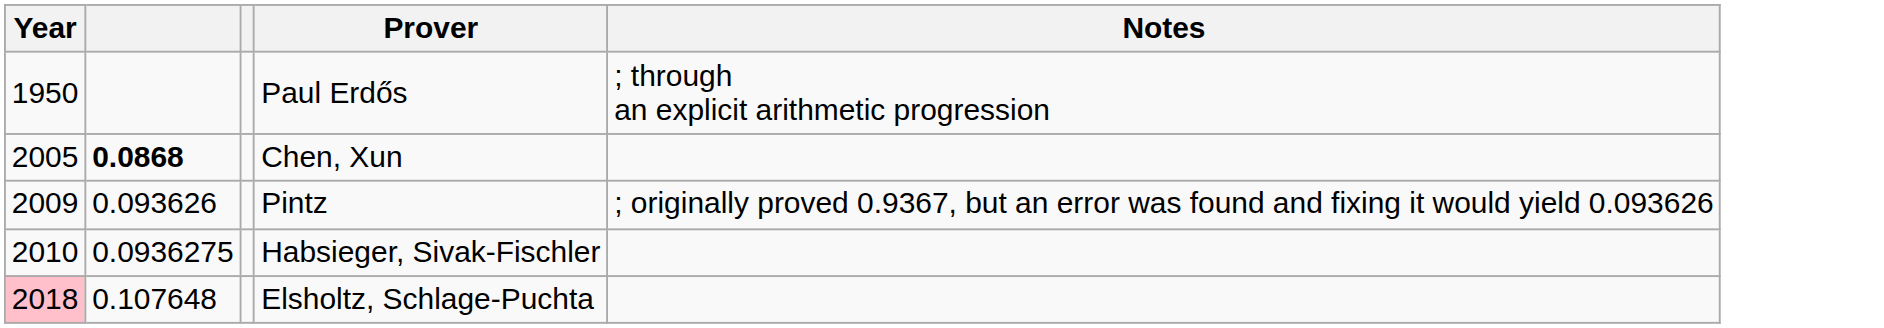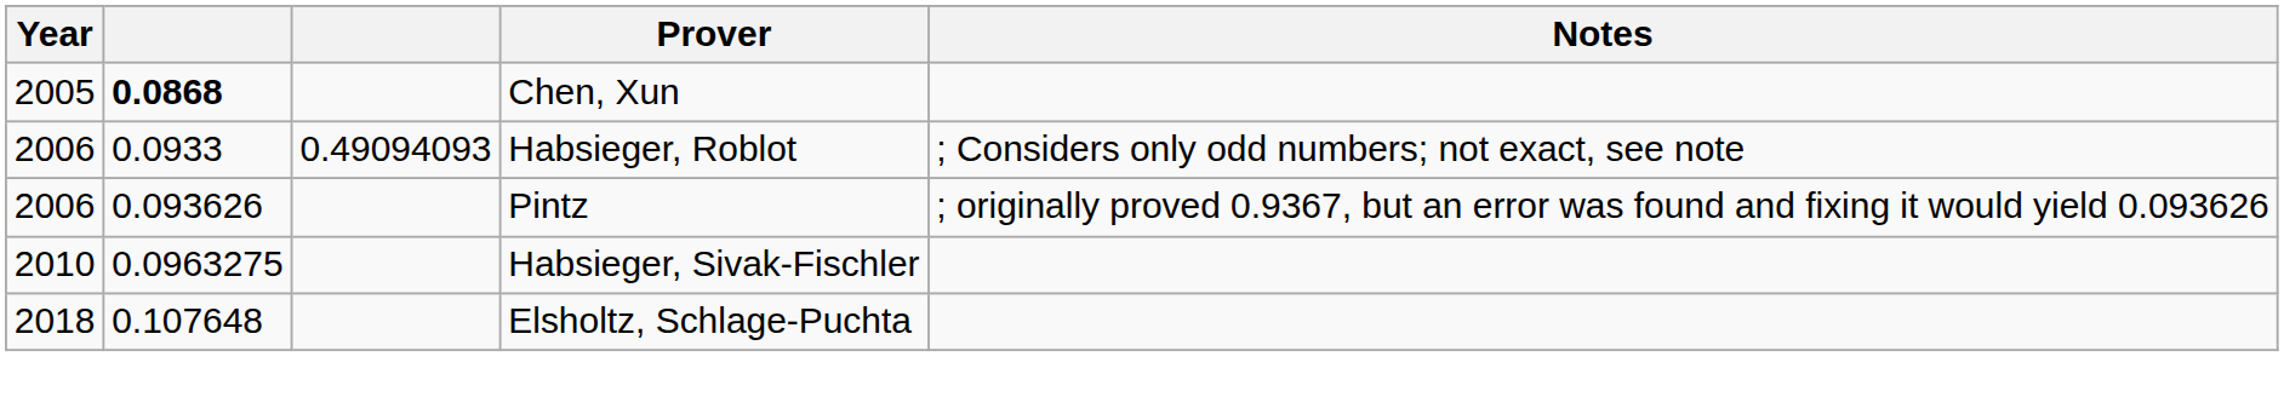- row: 1950 | Paul Erdős | ; through an explicit arithmetic progression
+ row: 2006 | 0.0933 | 0.49094093 | Habsieger, Roblot | ; Considers only odd numbers; not exact, see note
Pintz | Year: 2009 -> 2006
Habsieger, Sivak-Fischler | column 2: 0.0936275 -> 0.0963275
Elsholtz, Schlage-Puchta | Year: pink background -> no background
